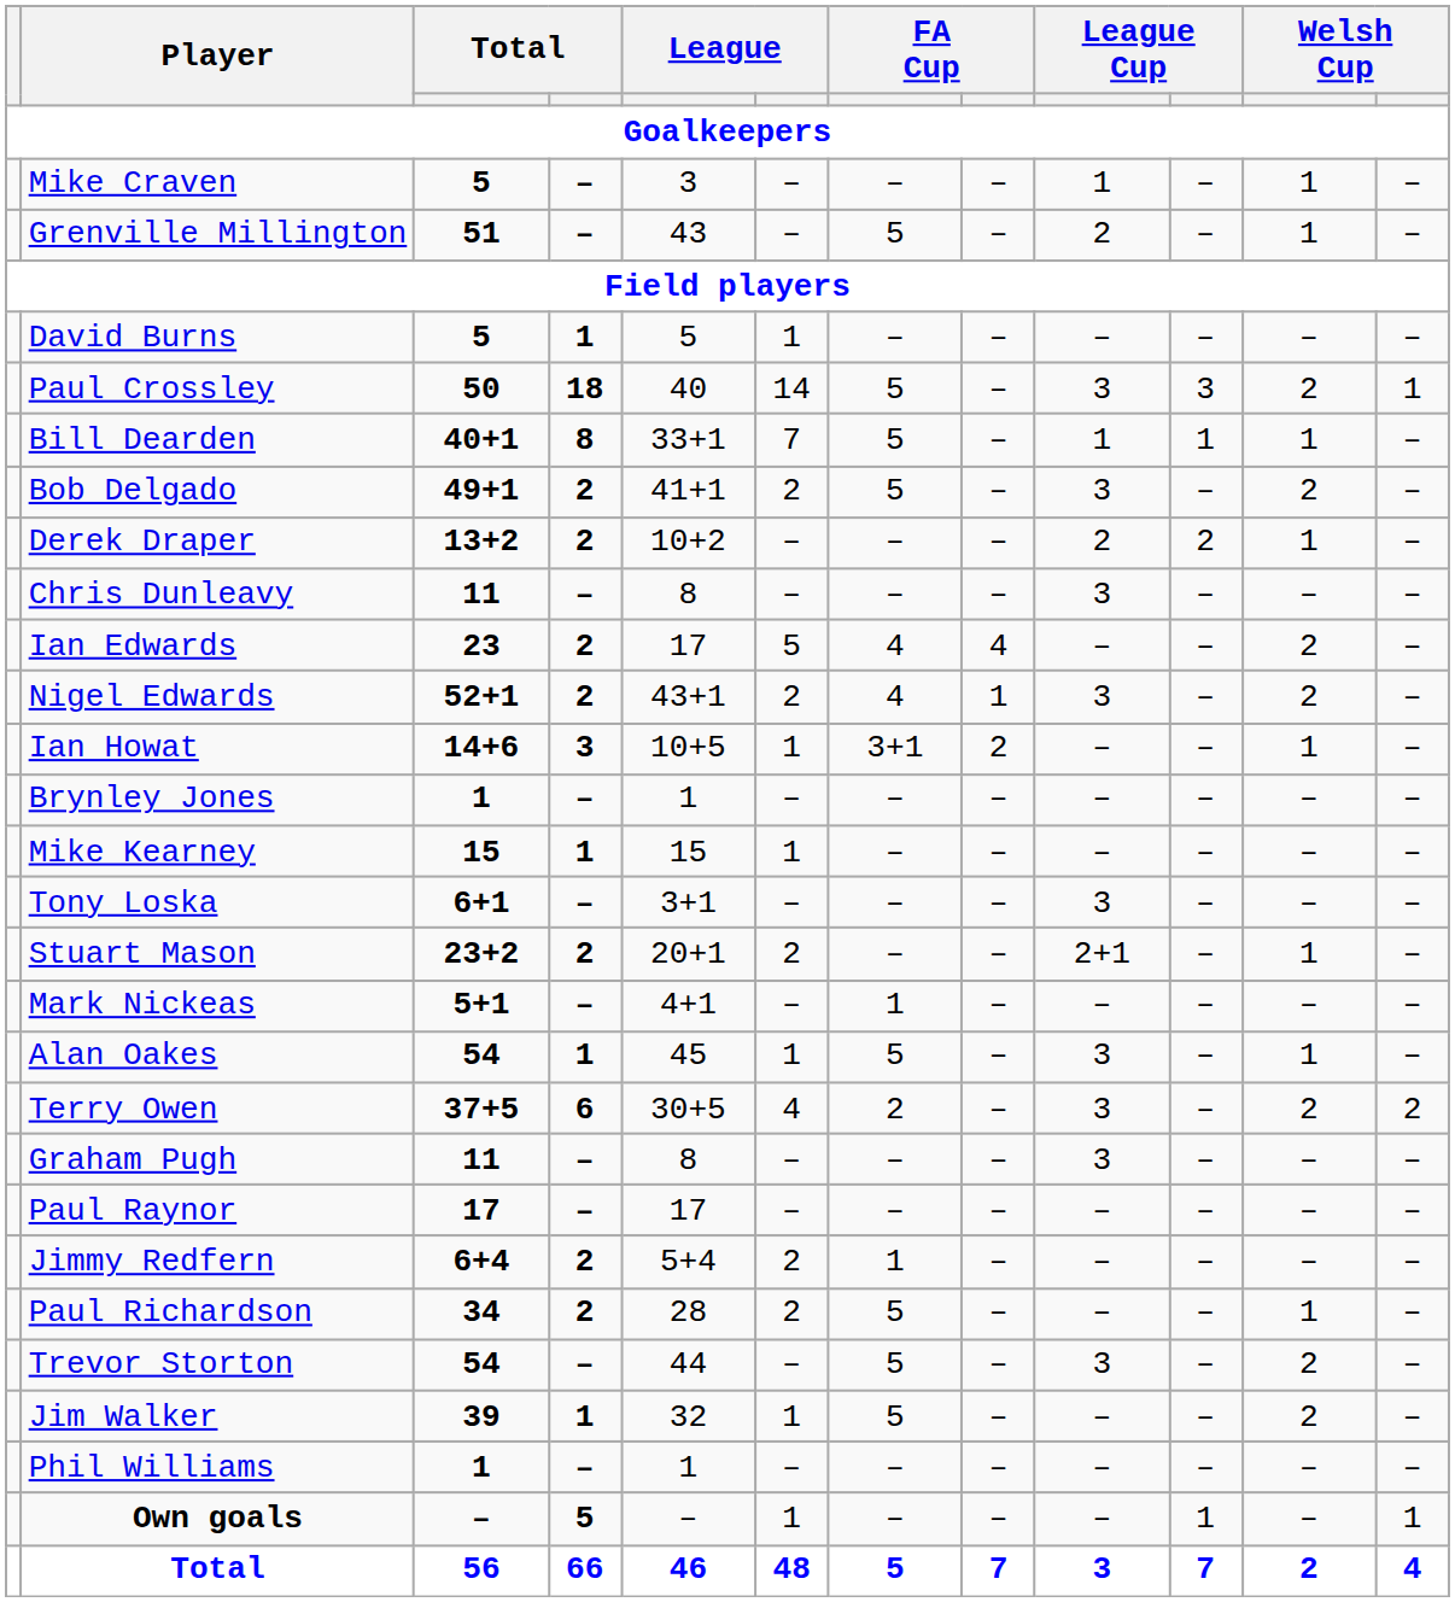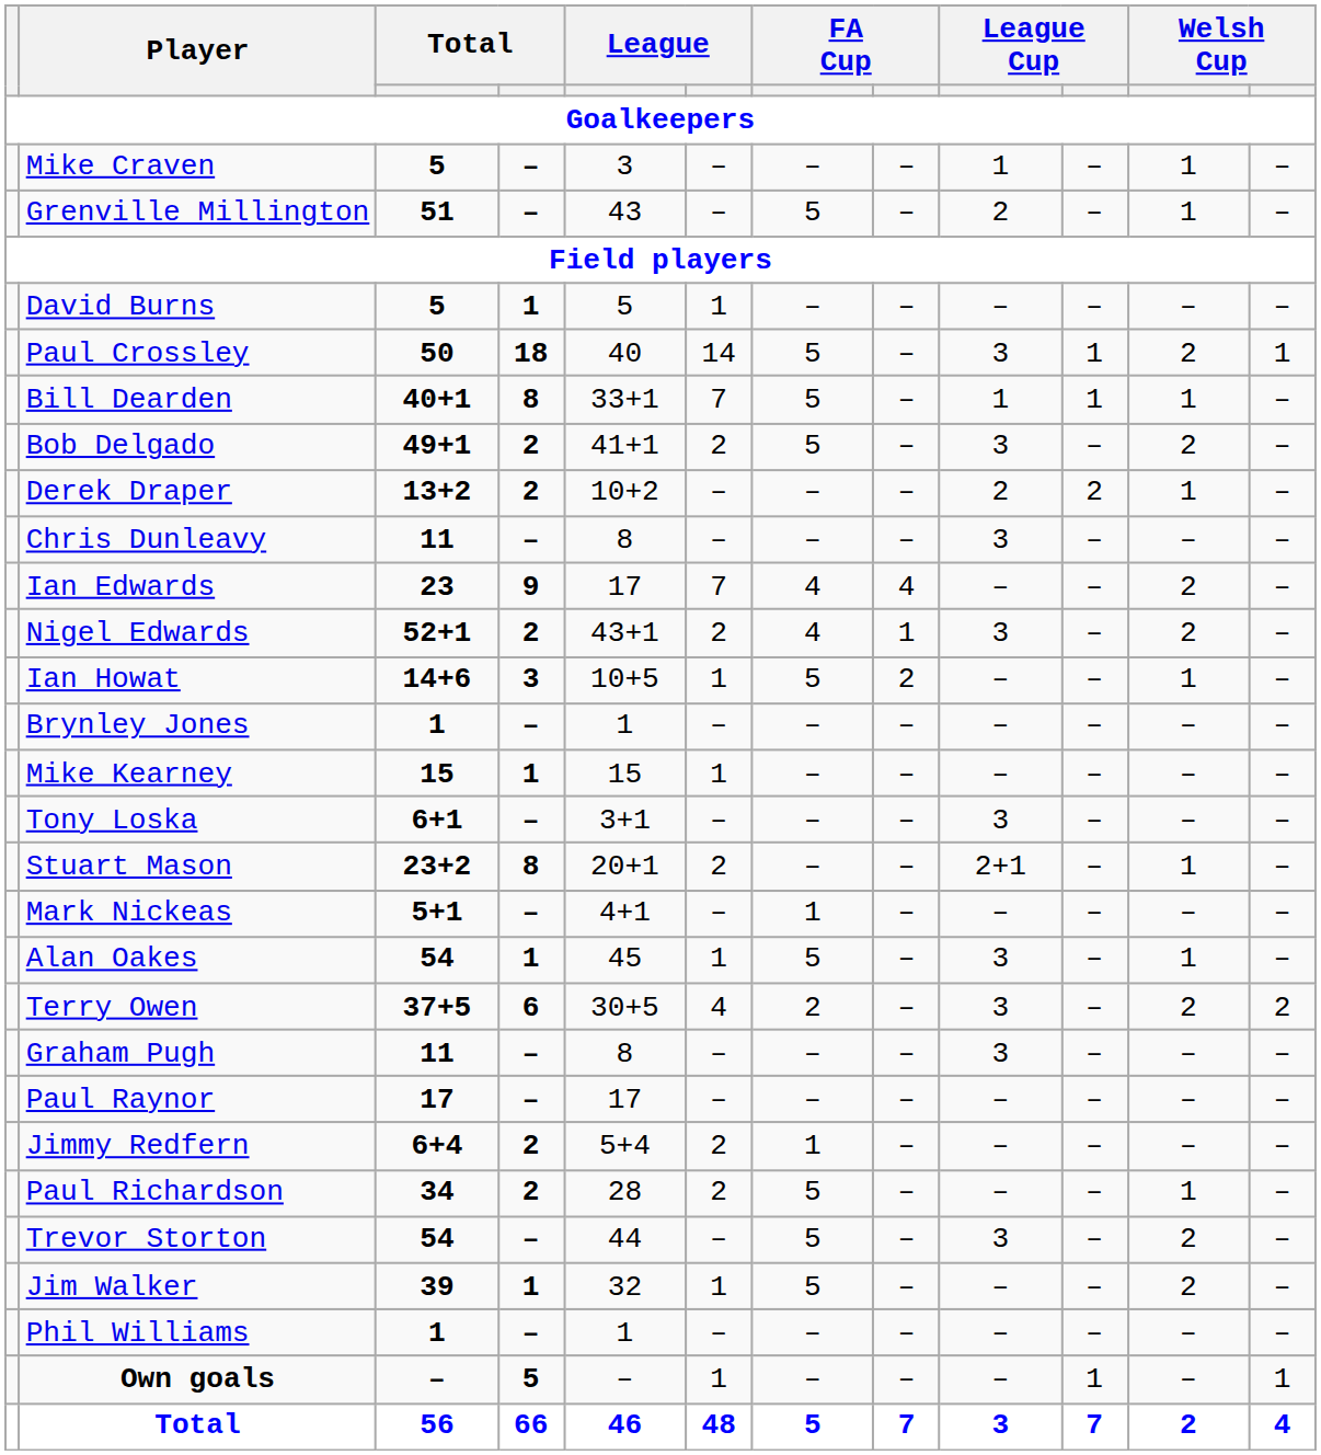Paul Crossley | column 10: 3 -> 1
Ian Edwards | column 4: 2 -> 9
Ian Edwards | column 6: 5 -> 7
Ian Howat | column 7: 3+1 -> 5
Stuart Mason | column 4: 2 -> 8
